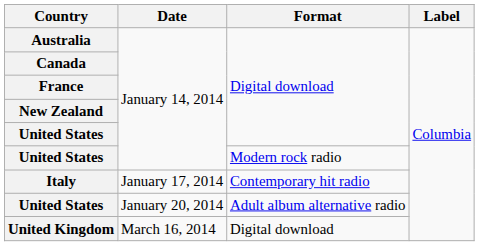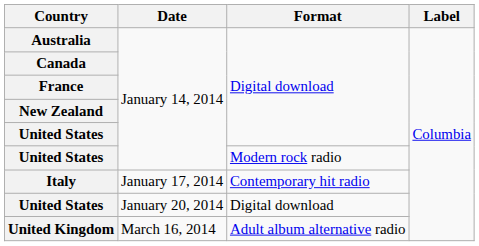United States / January 20, 2014 | Format: Adult album alternative radio -> Digital download
United Kingdom | Format: Digital download -> Adult album alternative radio
